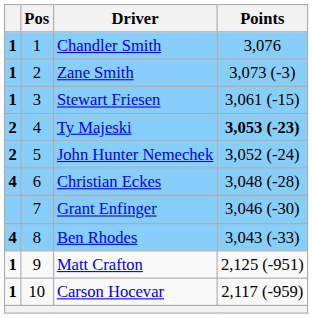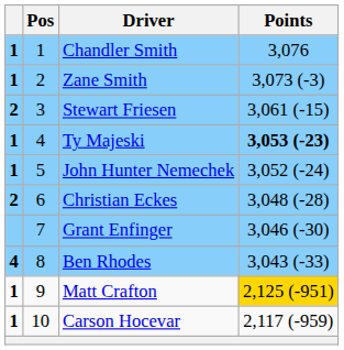Stewart Friesen | column 1: 1 -> 2
Ty Majeski | column 1: 2 -> 1
John Hunter Nemechek | column 1: 2 -> 1
Christian Eckes | column 1: 4 -> 2
Matt Crafton | Points: no background -> gold background
